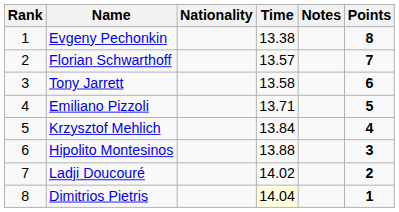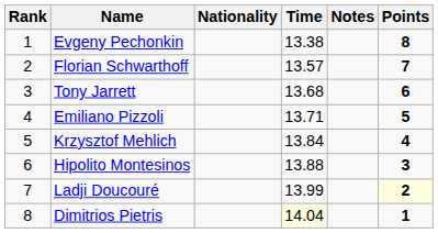Tony Jarrett | Time: 13.58 -> 13.68
Ladji Doucouré | Time: 14.02 -> 13.99
Ladji Doucouré | Points: no background -> lightyellow background
